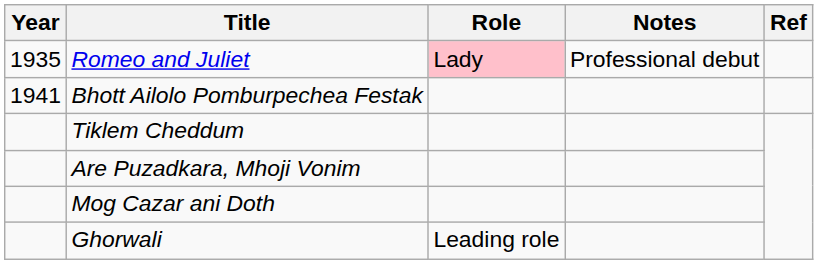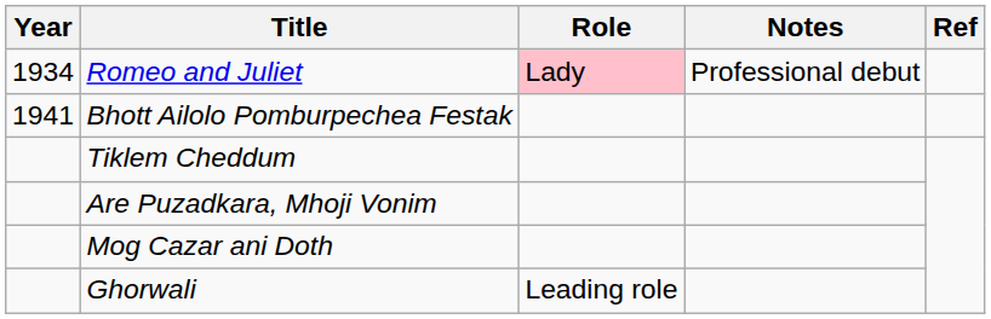Romeo and Juliet | Year: 1935 -> 1934
